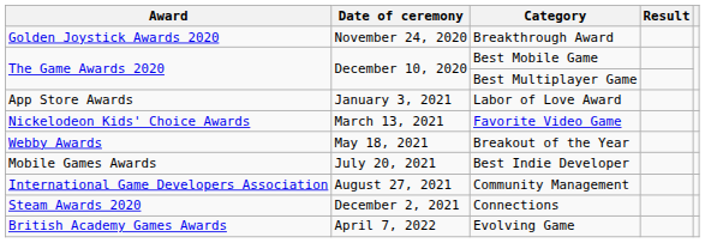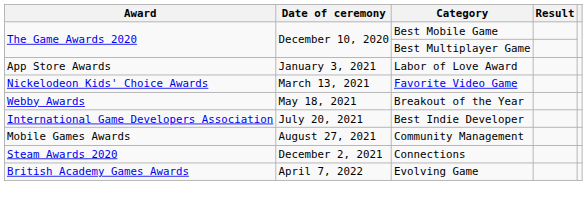- row: Golden Joystick Awards 2020 | November 24, 2020 | Breakthrough Award
Best Indie Developer | Award: Mobile Games Awards -> International Game Developers Association
Community Management | Award: International Game Developers Association -> Mobile Games Awards
